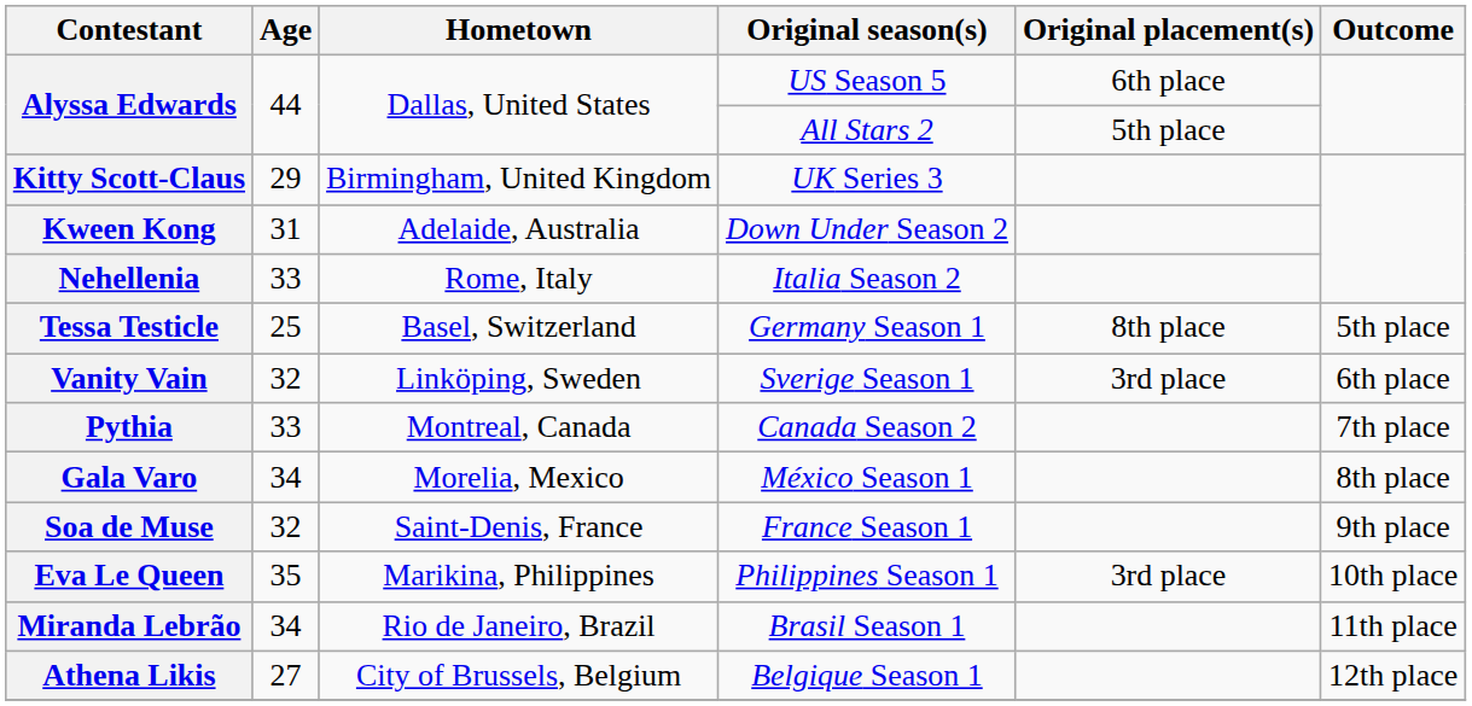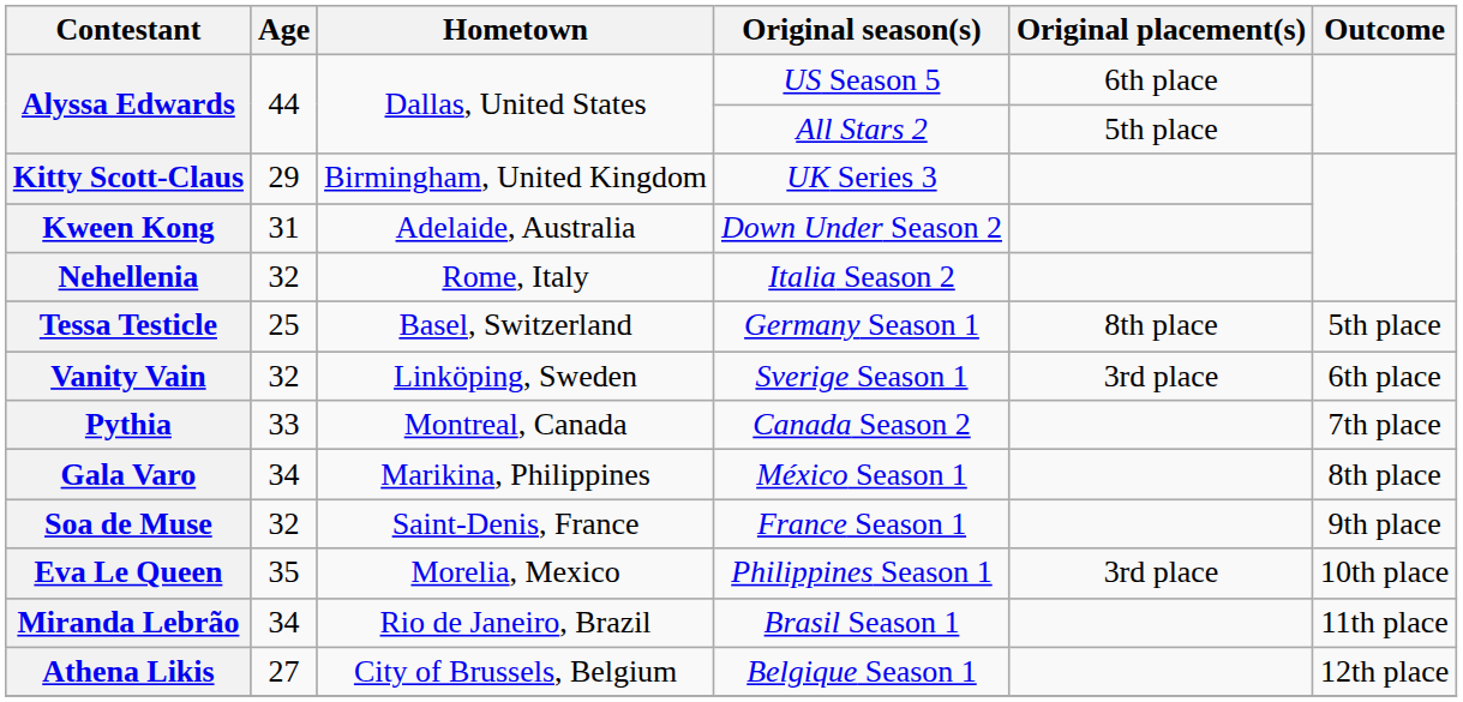Nehellenia | Age: 33 -> 32
Gala Varo | Hometown: Morelia, Mexico -> Marikina, Philippines
Eva Le Queen | Hometown: Marikina, Philippines -> Morelia, Mexico
